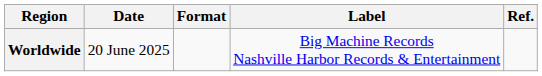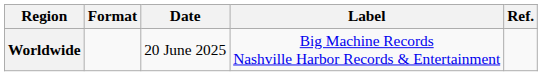columns swapped: Date <-> Format
